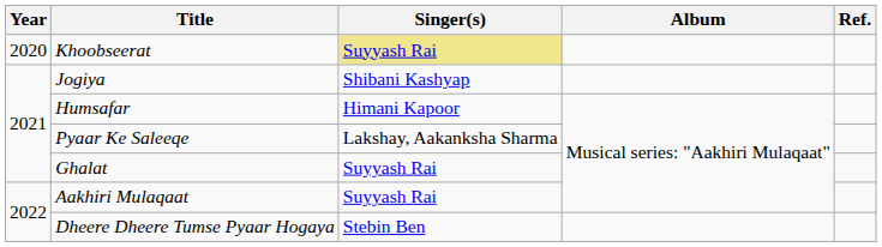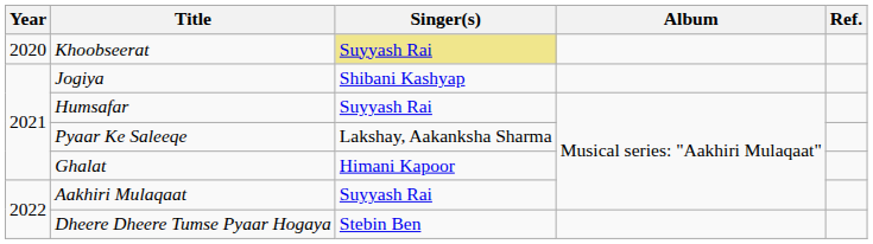Humsafar | Singer(s): Himani Kapoor -> Suyyash Rai
Ghalat | Singer(s): Suyyash Rai -> Himani Kapoor
